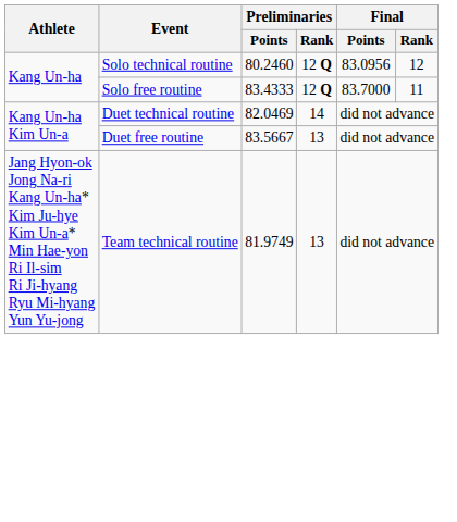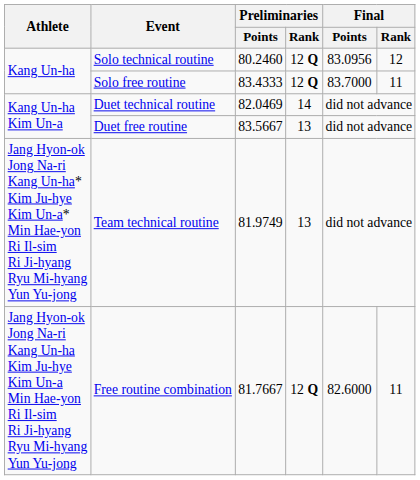+ row: Jang Hyon-ok Jong Na-ri Kang Un-ha Kim Ju-hye Kim Un-a Min Hae-yon Ri Il-sim Ri Ji-hyang Ryu Mi-hyang Yun Yu-jong | Free routine combination | 81.7667 | 12 Q | 82.6000 | 11
